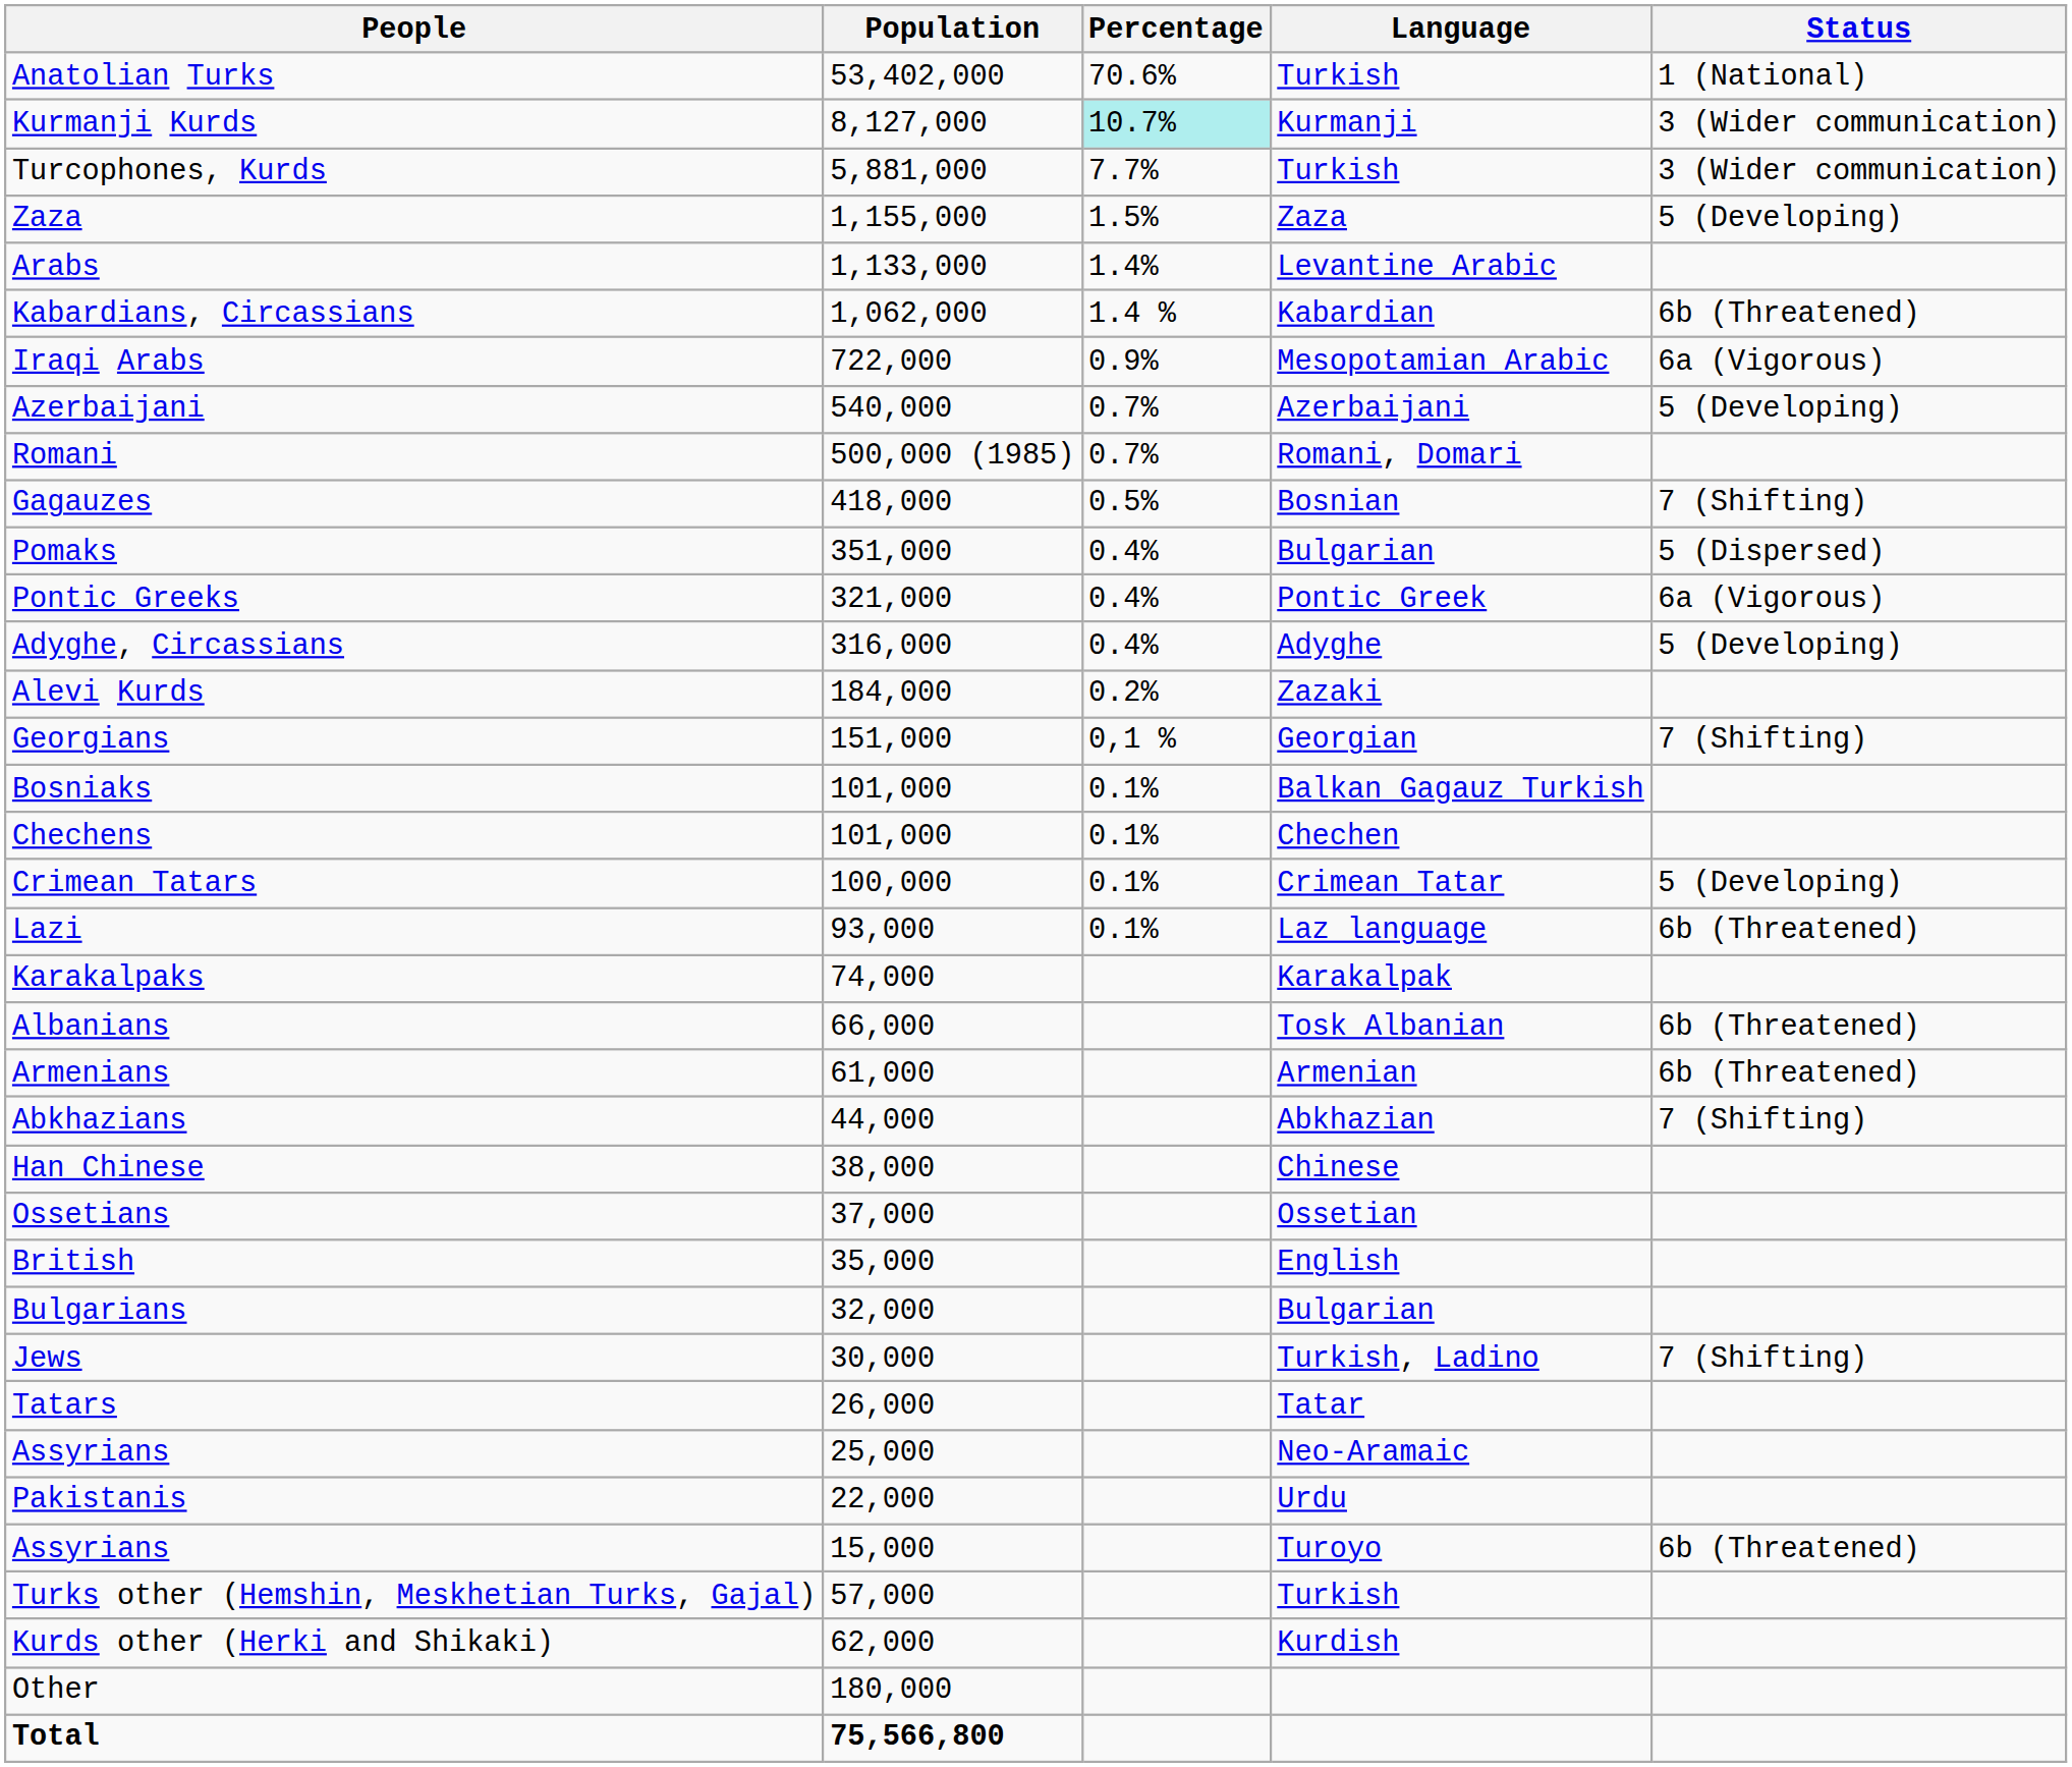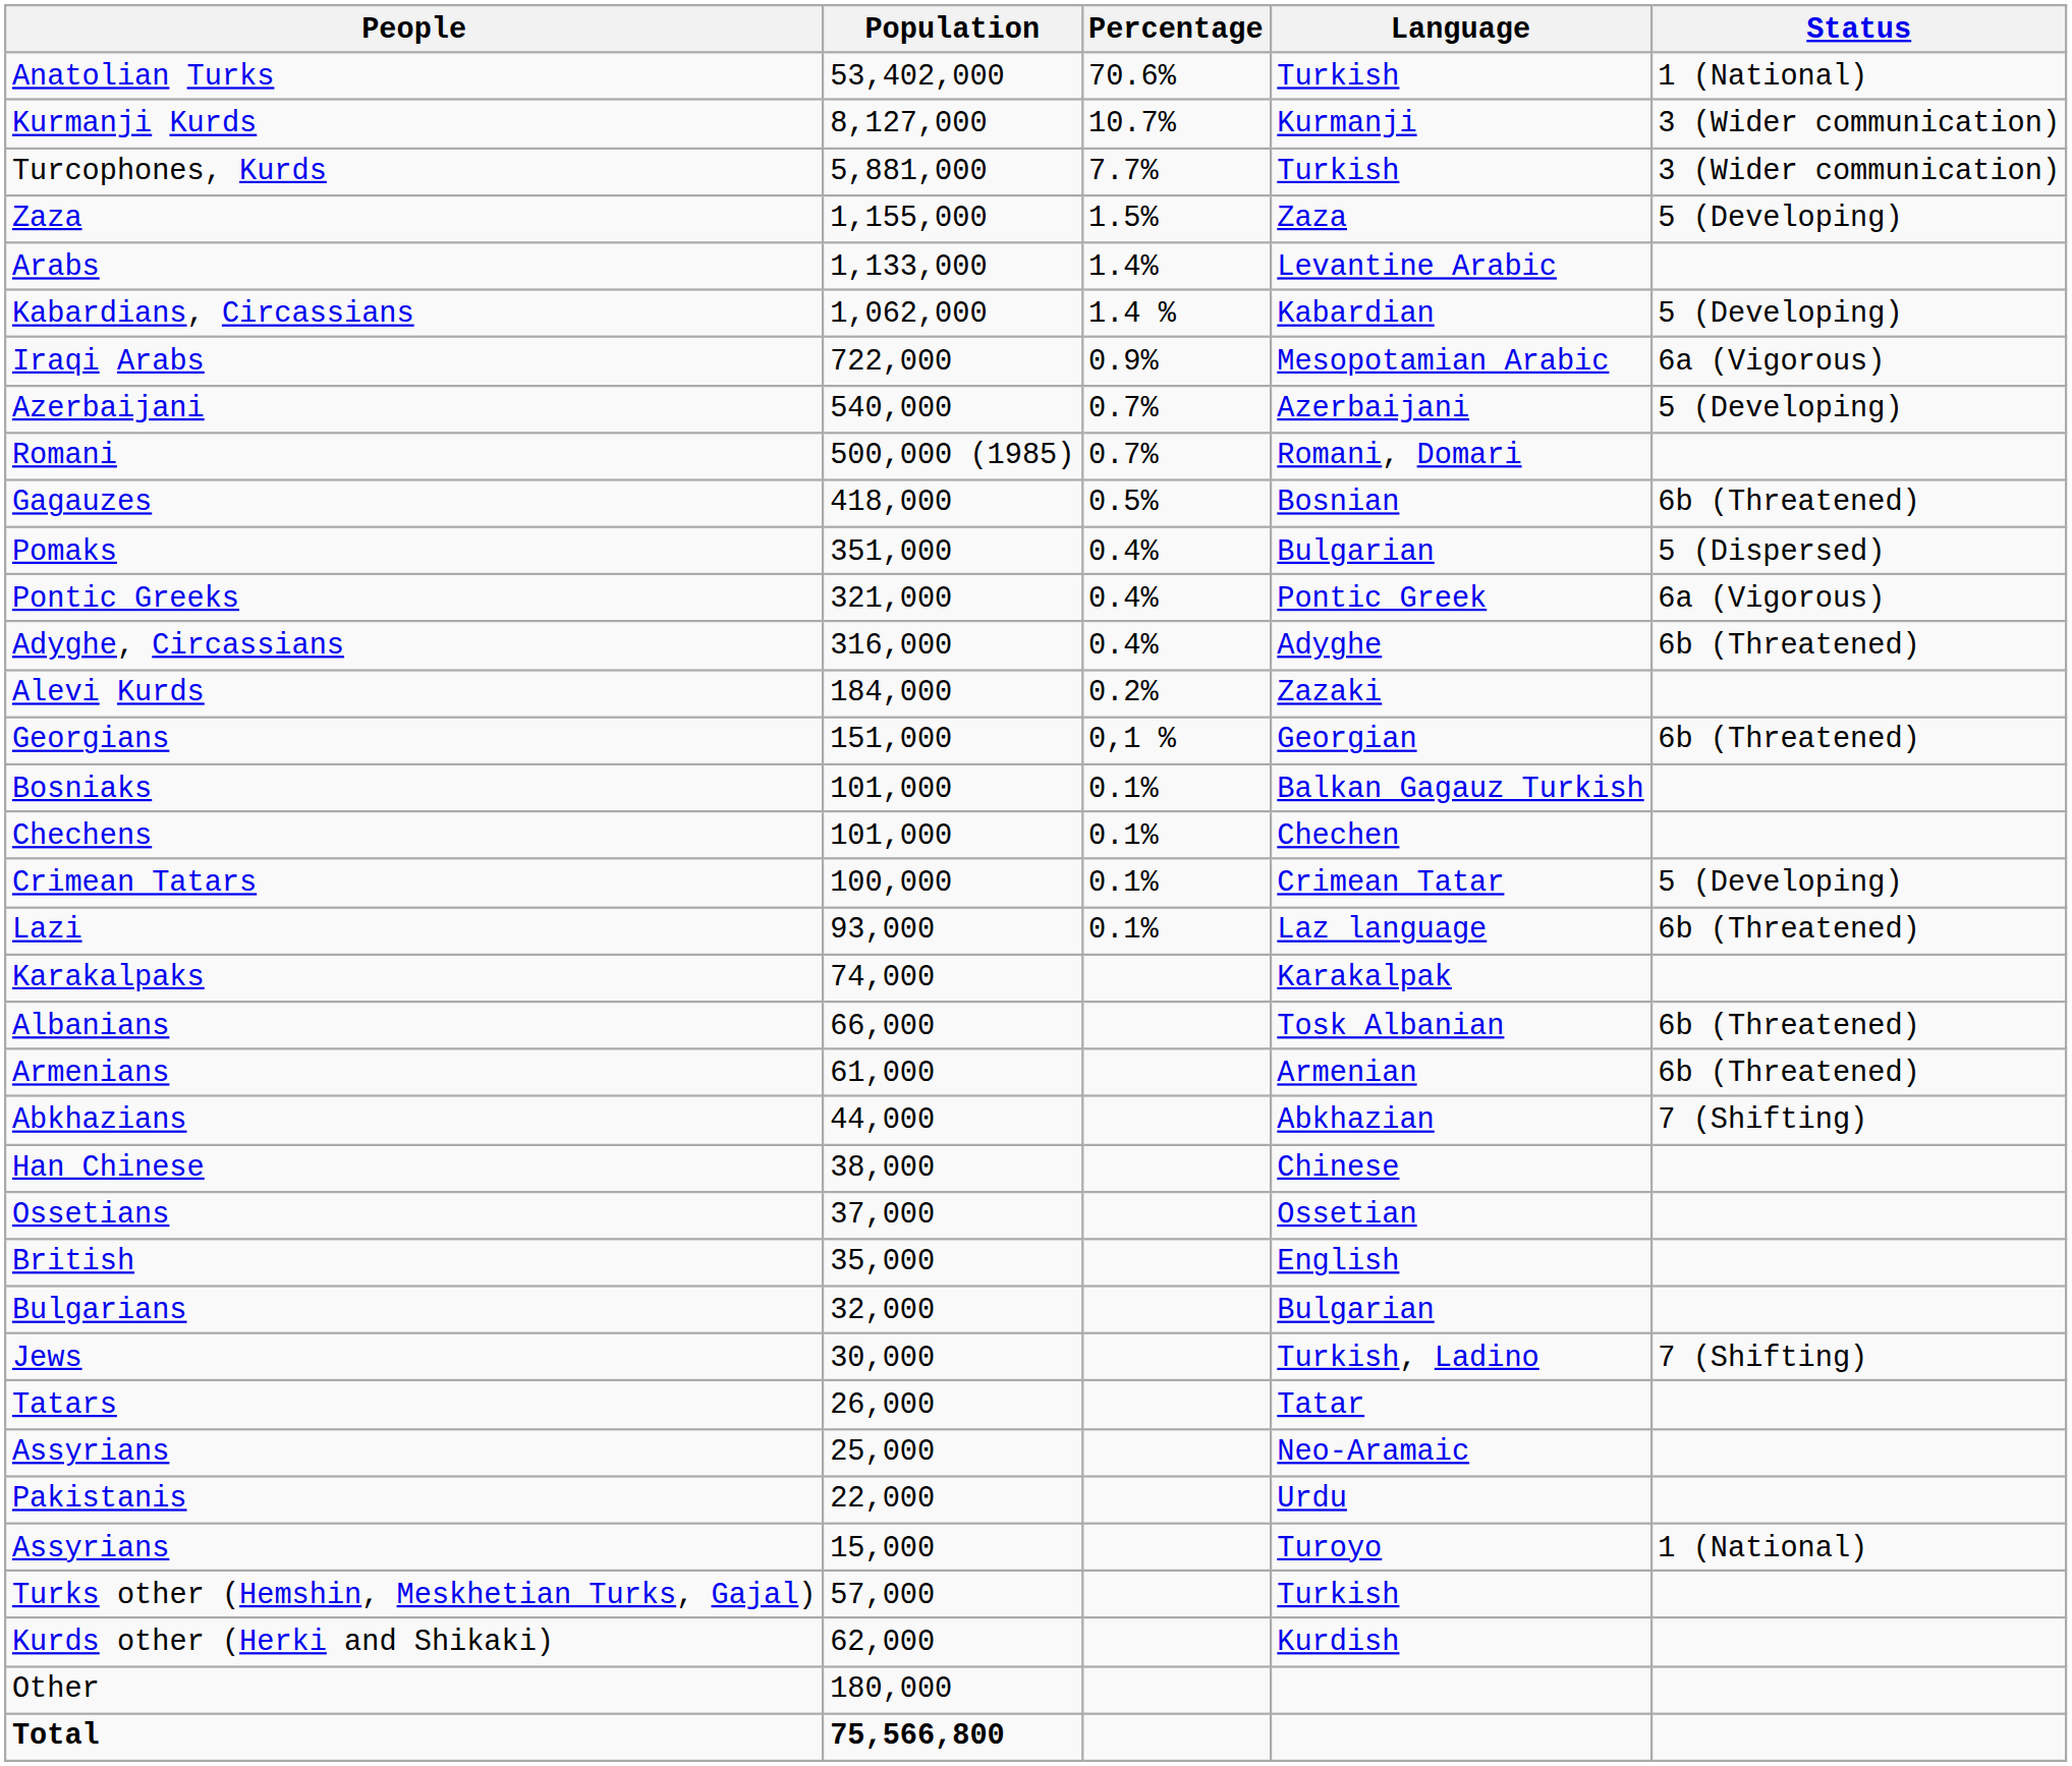Kurmanji Kurds | Percentage: paleturquoise background -> no background
Kabardians, Circassians | Status: 6b (Threatened) -> 5 (Developing)
Gagauzes | Status: 7 (Shifting) -> 6b (Threatened)
Adyghe, Circassians | Status: 5 (Developing) -> 6b (Threatened)
Georgians | Status: 7 (Shifting) -> 6b (Threatened)
Assyrians / 15,000 | Status: 6b (Threatened) -> 1 (National)
